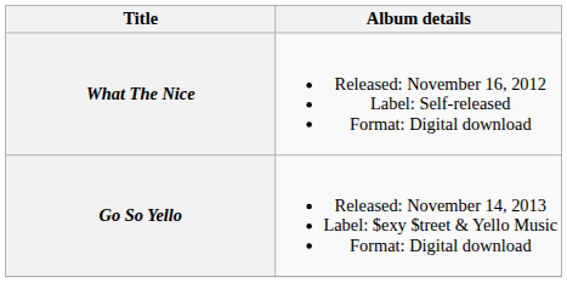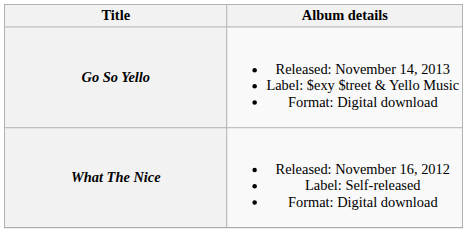rows swapped: What The Nice <-> Go So Yello
